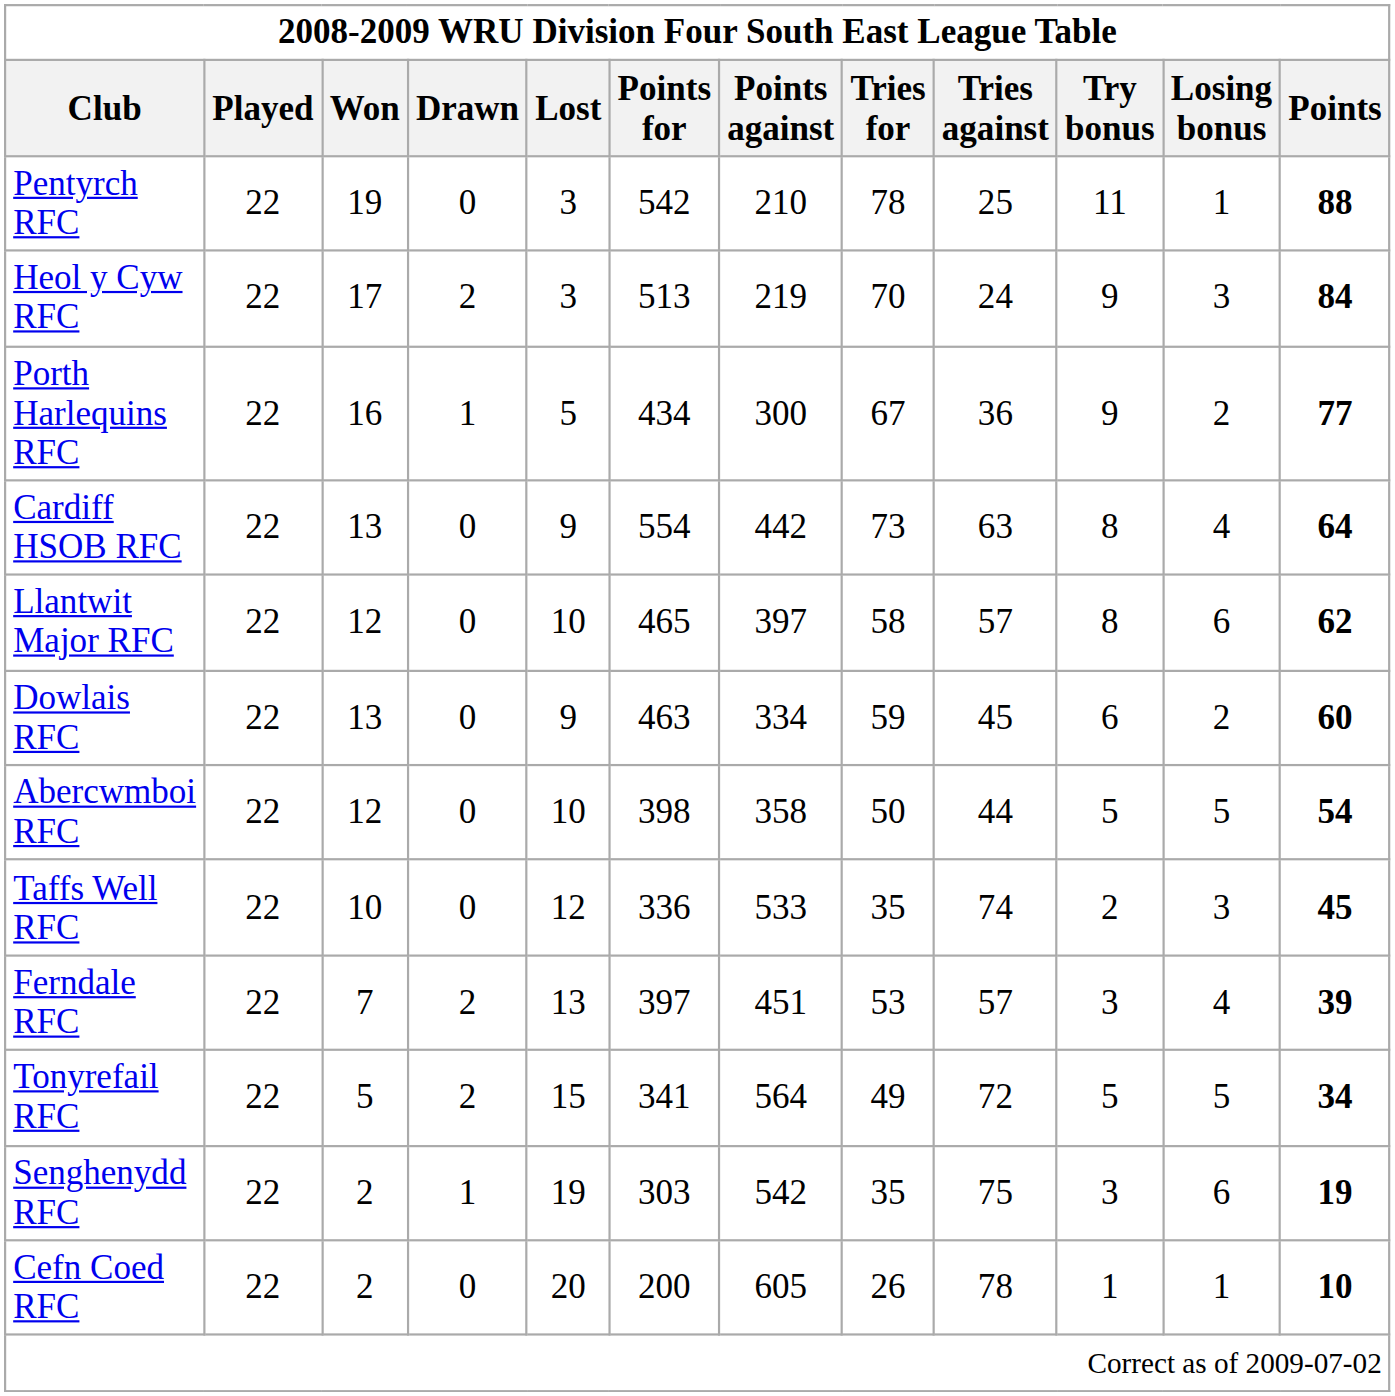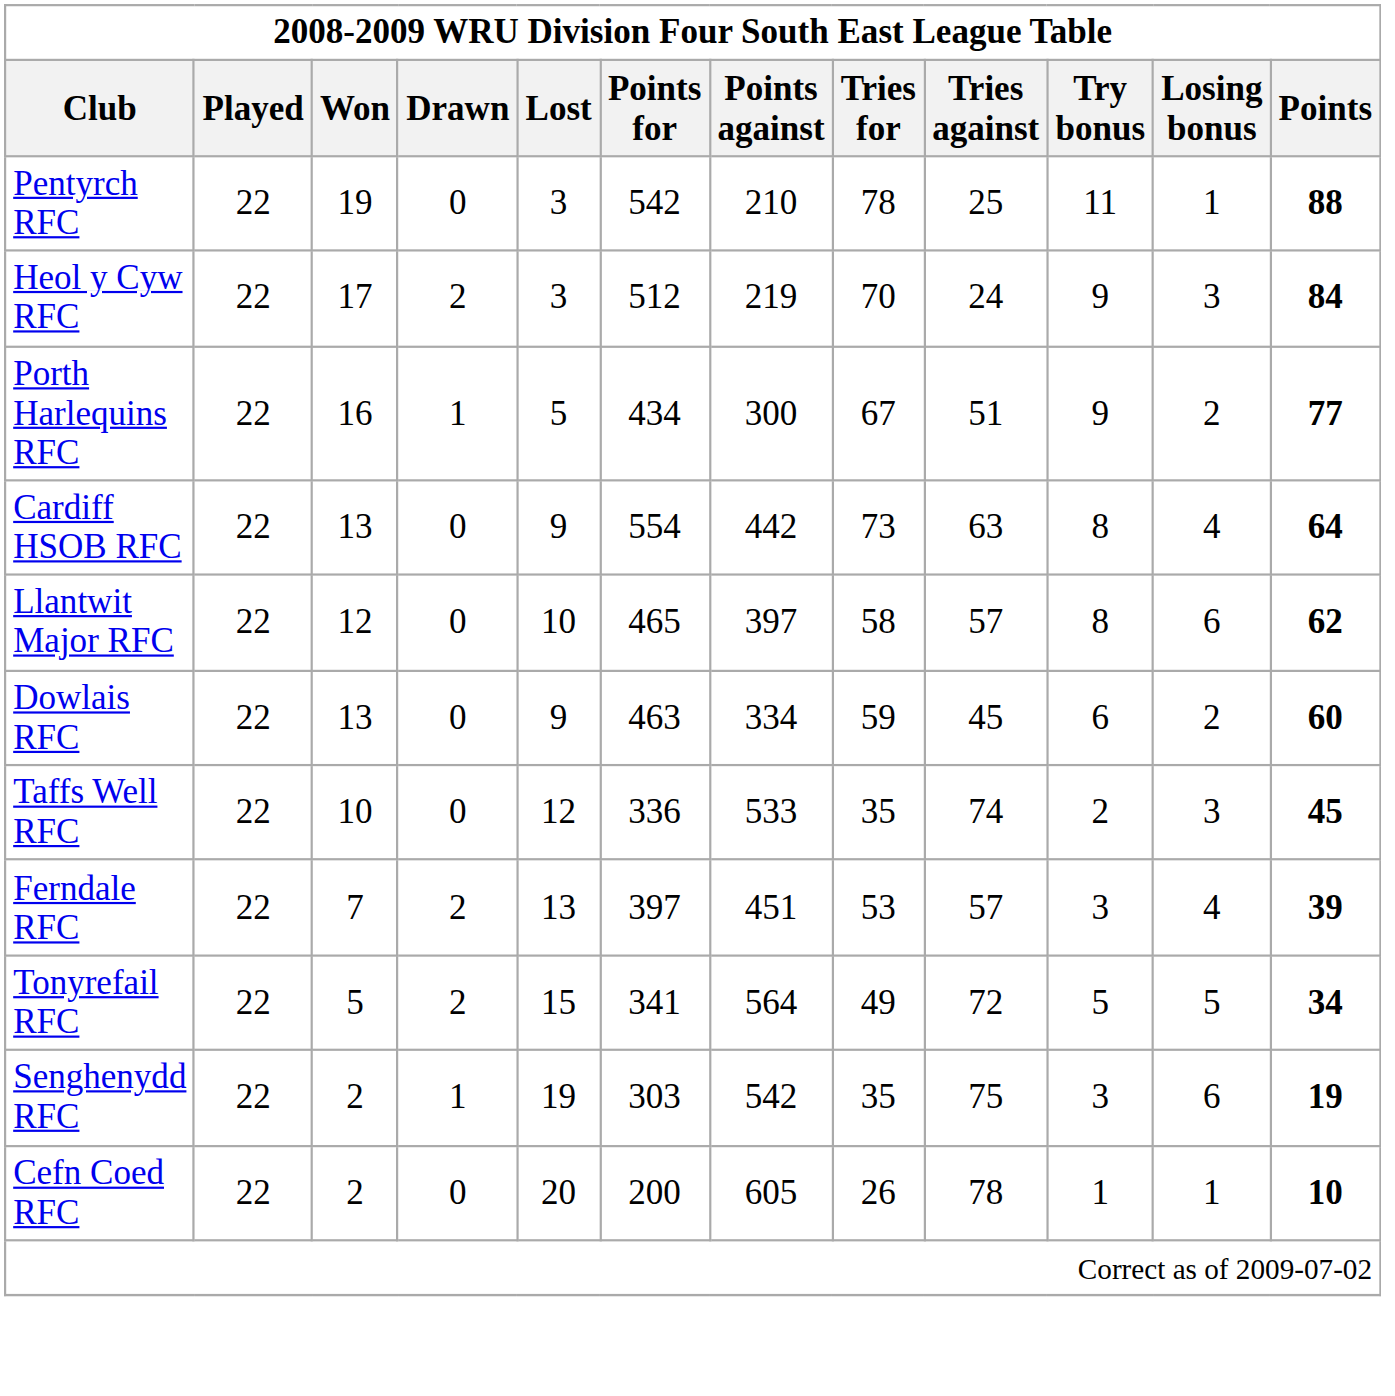Heol y Cyw RFC | Points for: 513 -> 512
Porth Harlequins RFC | Tries against: 36 -> 51
- row: Abercwmboi RFC | 22 | 12 | 0 | 10 | 398 | 358 | 50 | 44 | 5 | 5 | 54
